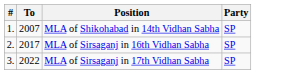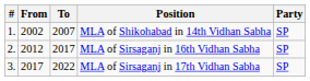+ column: From | 2002 | 2012 | 2017
